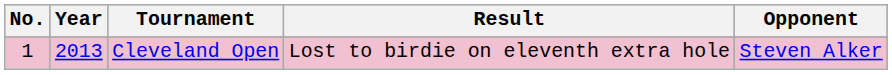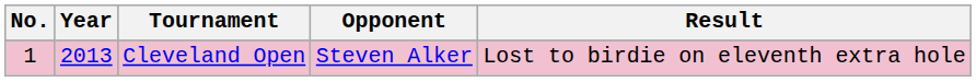columns swapped: Opponent <-> Result
